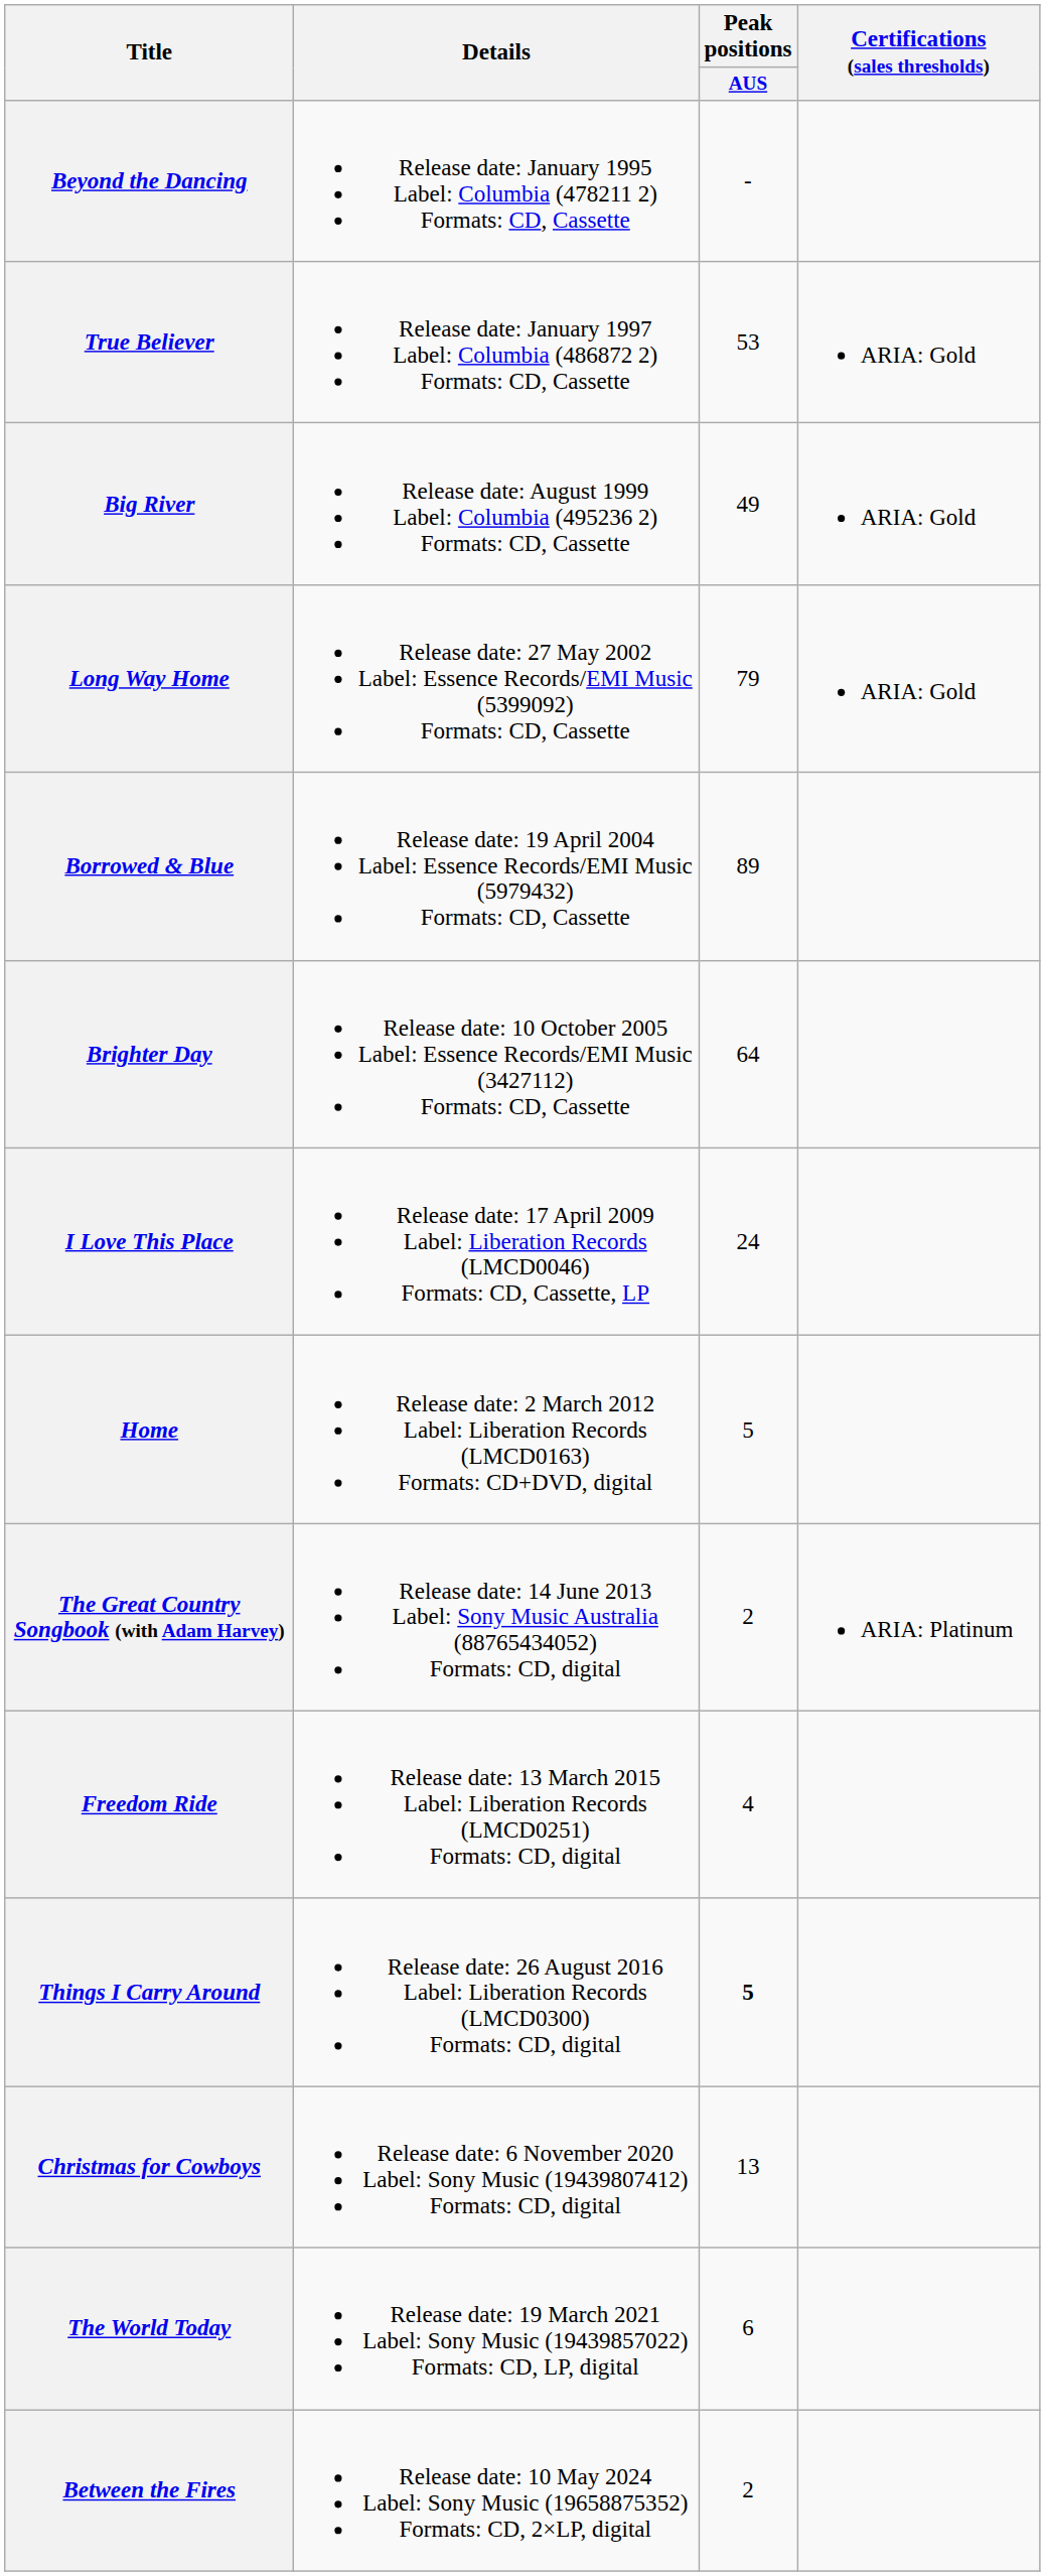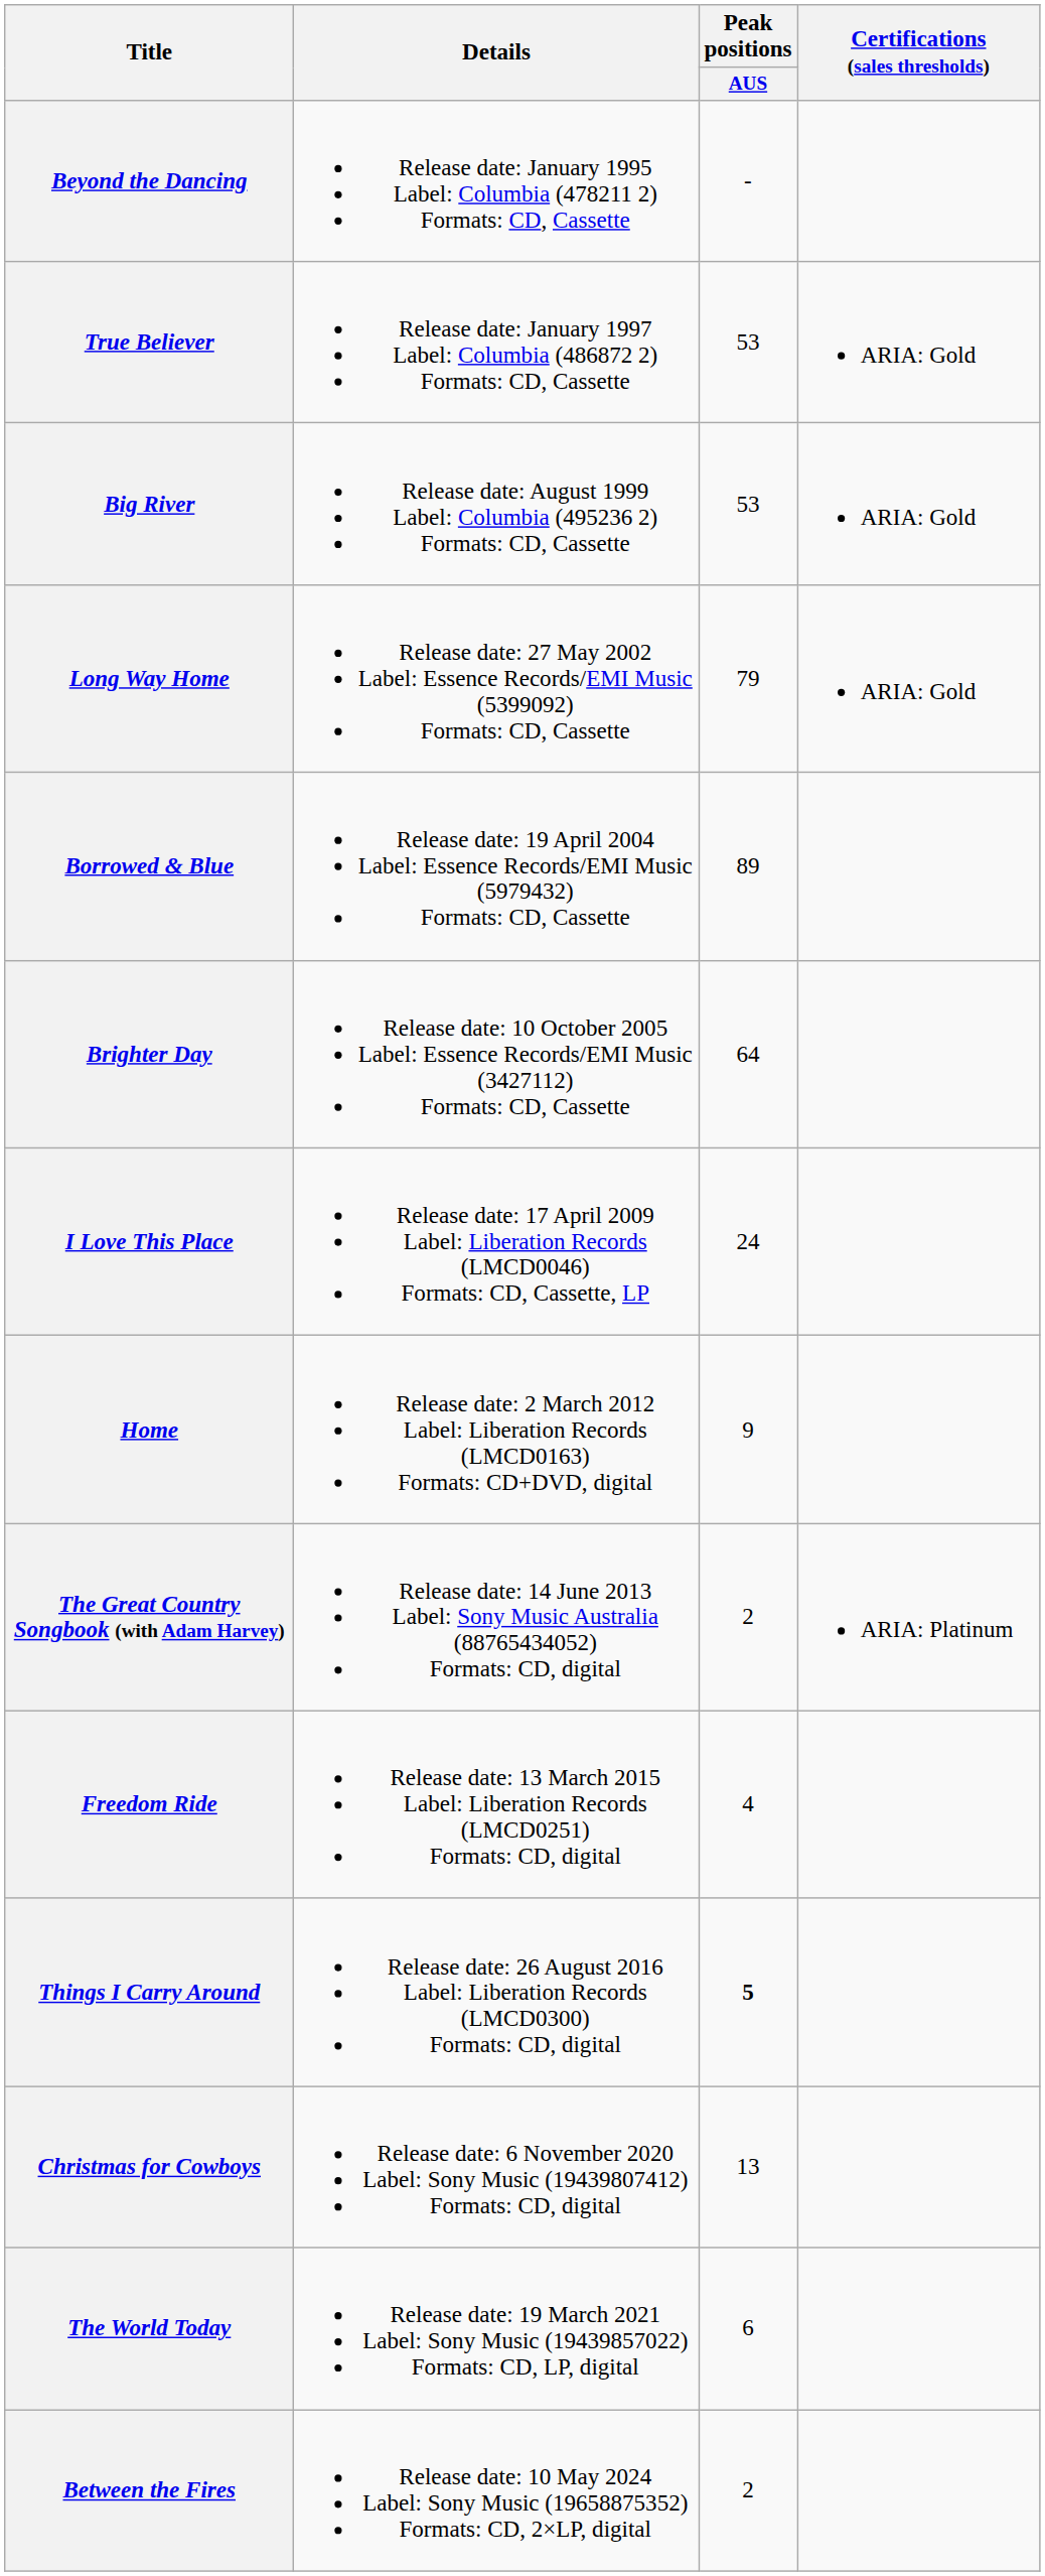Big River | Peak positions / AUS: 49 -> 53
Home | Peak positions / AUS: 5 -> 9
